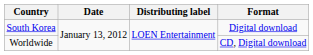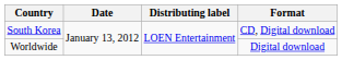South Korea | Format: Digital download -> CD, Digital download
Worldwide | Format: CD, Digital download -> Digital download
